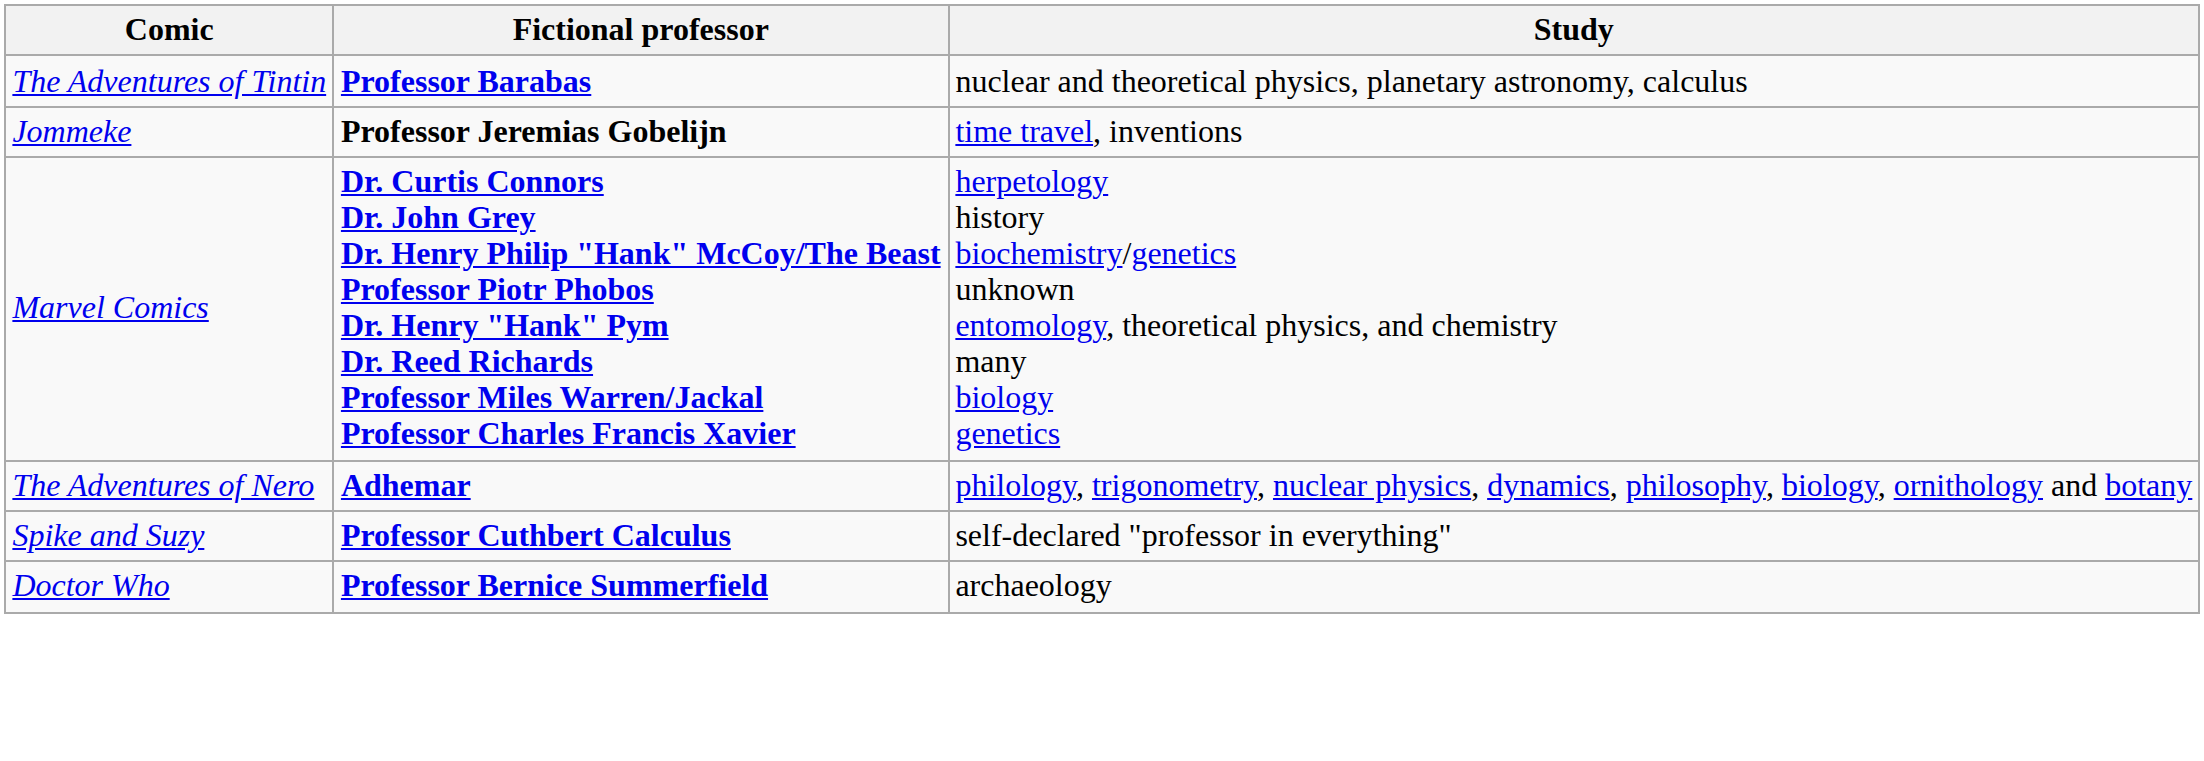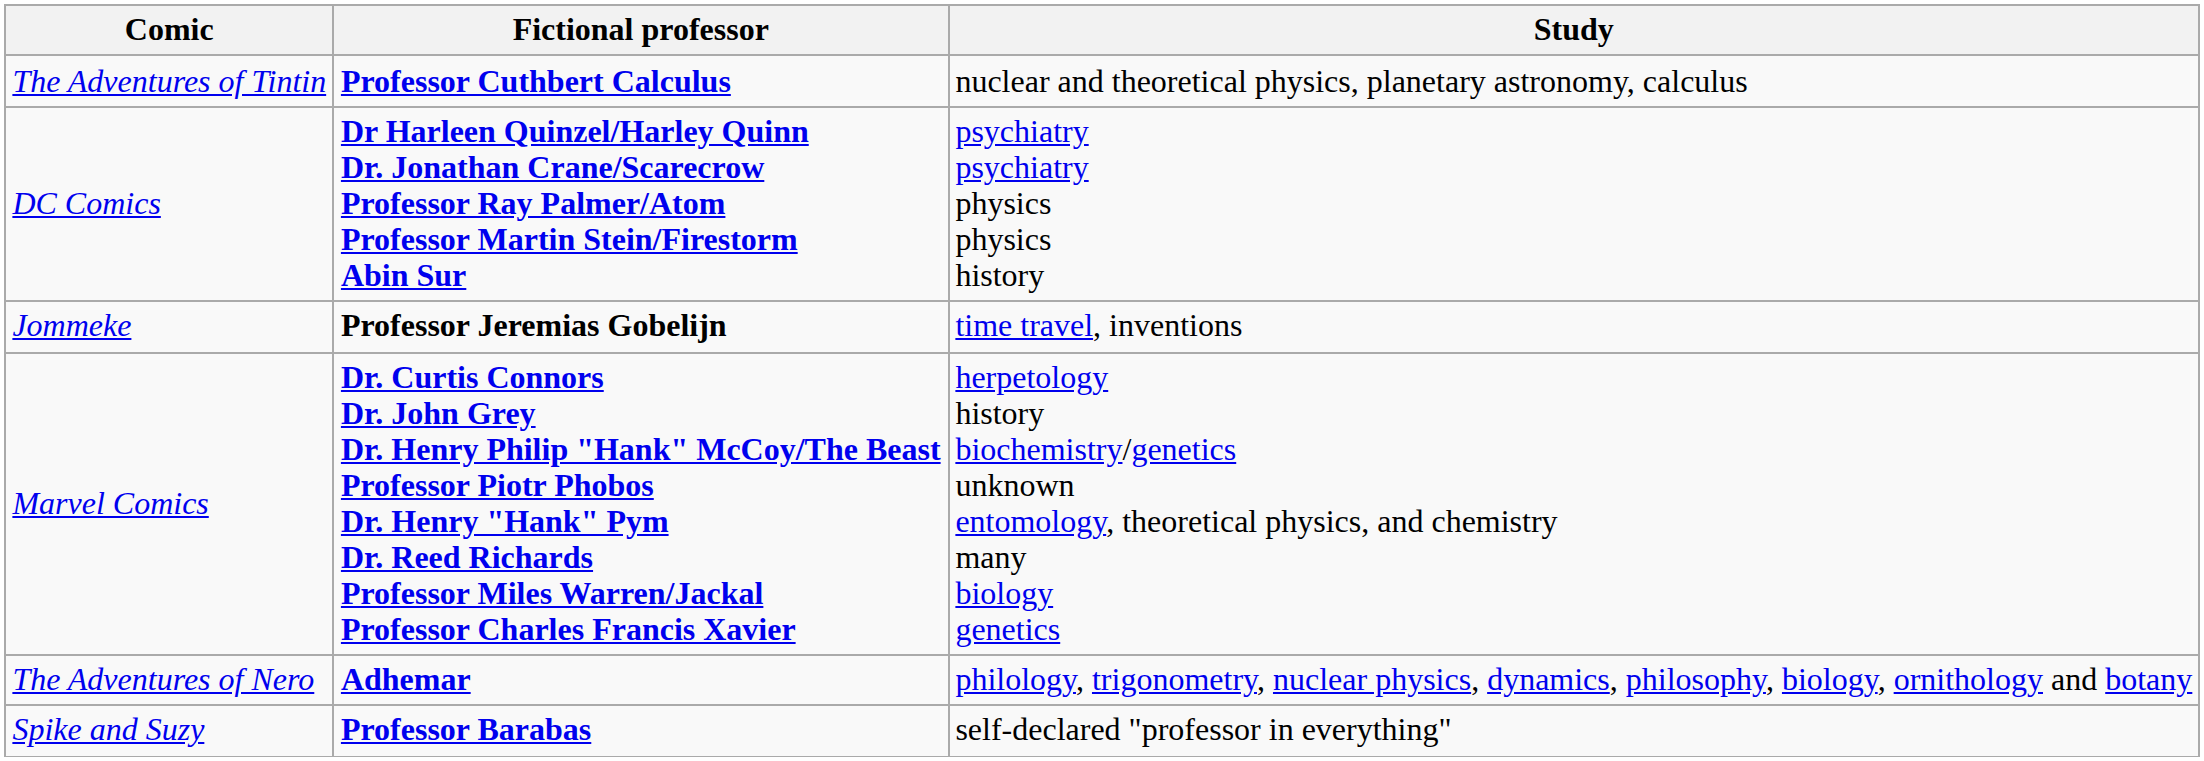The Adventures of Tintin | Fictional professor: Professor Barabas -> Professor Cuthbert Calculus
+ row: DC Comics | Dr Harleen Quinzel/Harley Quinn Dr. Jonathan Crane/Scarecrow Professor Ray Palmer/Atom Professor Martin Stein/Firestorm Abin Sur | psychiatry psychiatry physics physics history
Spike and Suzy | Fictional professor: Professor Cuthbert Calculus -> Professor Barabas
- row: Doctor Who | Professor Bernice Summerfield | archaeology
